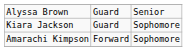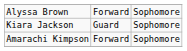Alyssa Brown | column 2: Guard -> Forward
Alyssa Brown | column 3: Senior -> Sophomore
